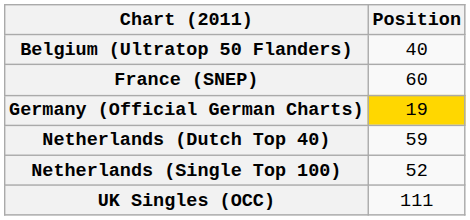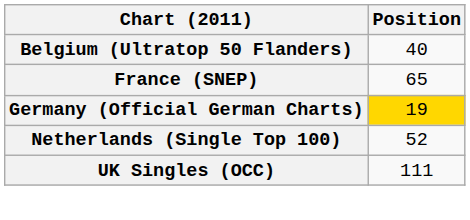France (SNEP) | Position: 60 -> 65
- row: Netherlands (Dutch Top 40) | 59
